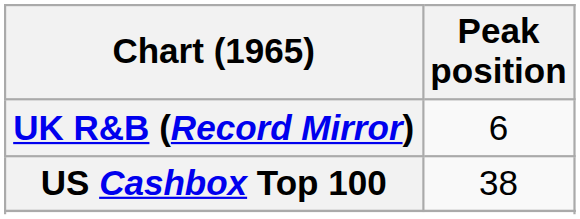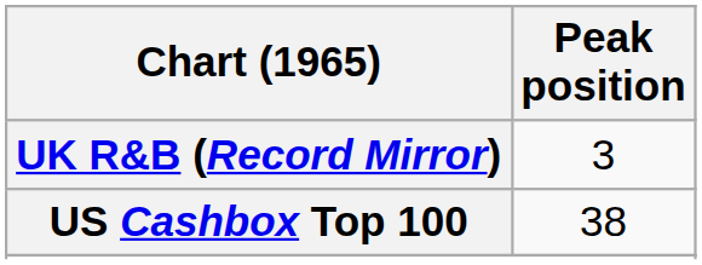UK R&B (Record Mirror) | Peak position: 6 -> 3
